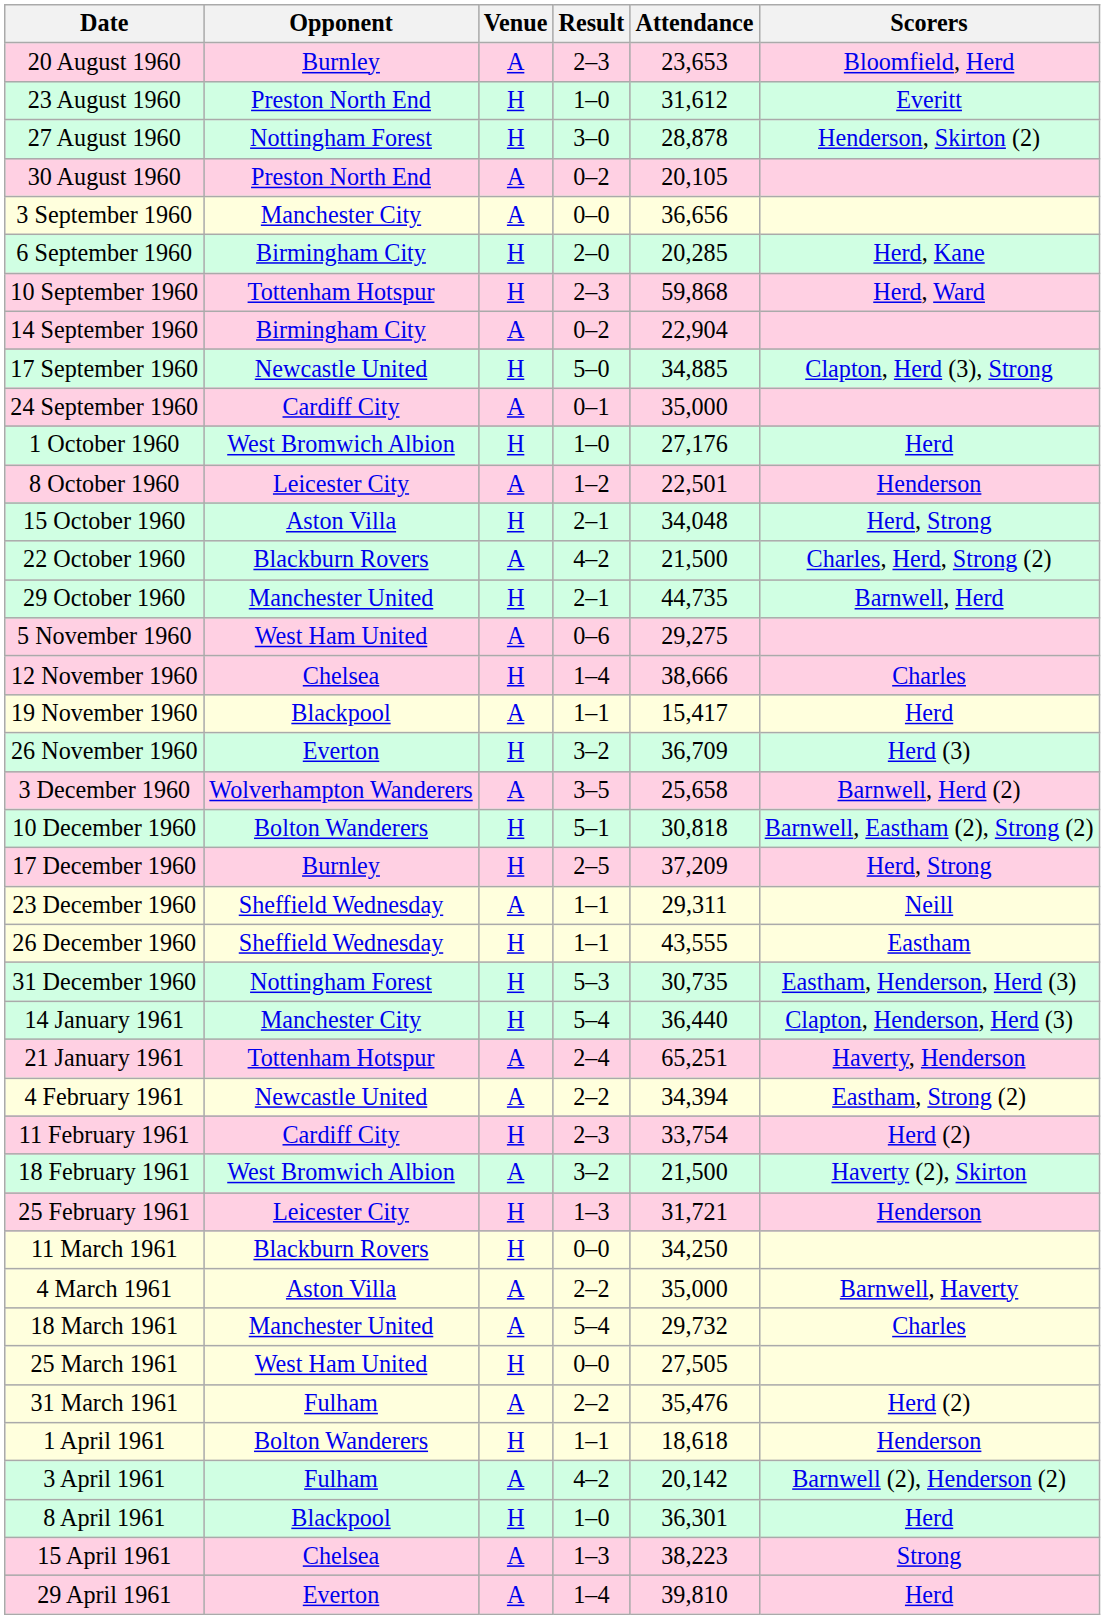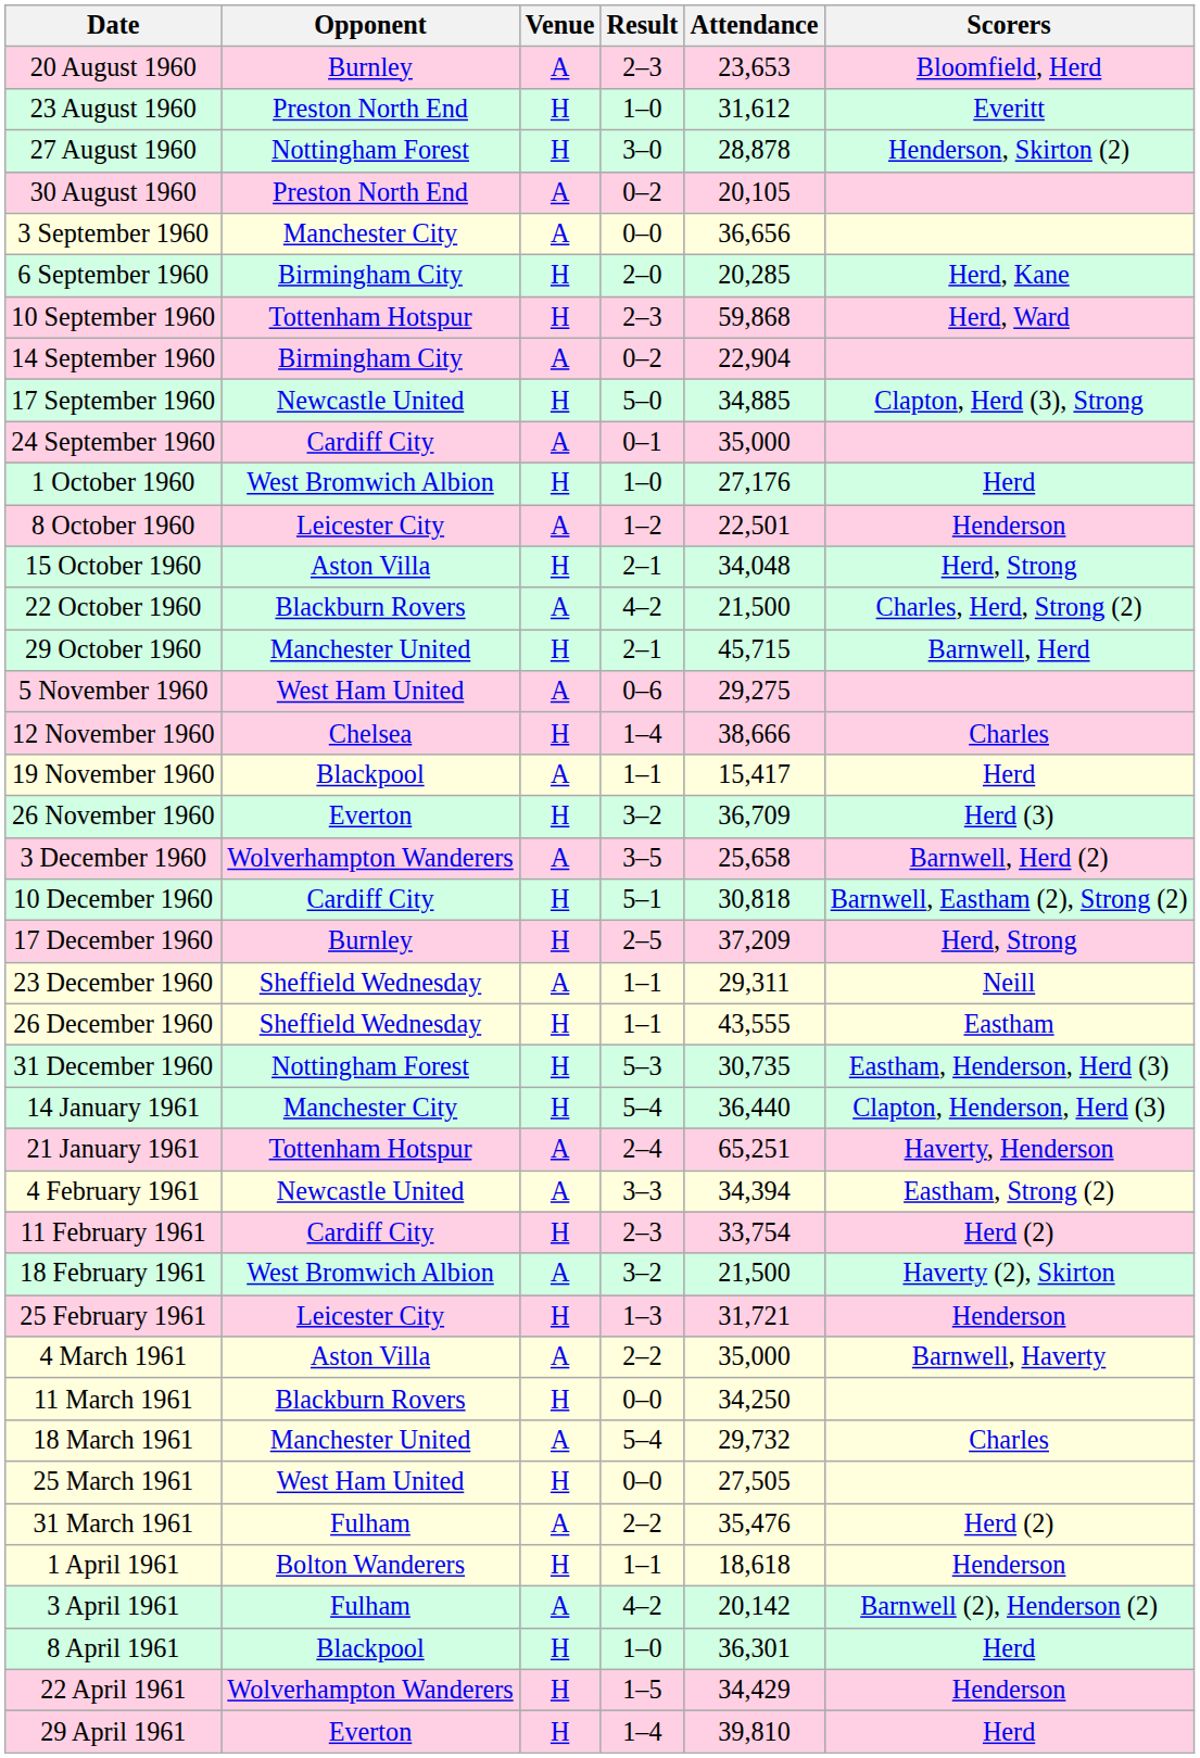29 October 1960 | Attendance: 44,735 -> 45,715
10 December 1960 | Opponent: Bolton Wanderers -> Cardiff City
4 February 1961 | Result: 2–2 -> 3–3
rows swapped: 4 March 1961 <-> 11 March 1961
- row: 15 April 1961 | Chelsea | A | 1–3 | 38,223 | Strong
+ row: 22 April 1961 | Wolverhampton Wanderers | H | 1–5 | 34,429 | Henderson
29 April 1961 | Venue: A -> H
